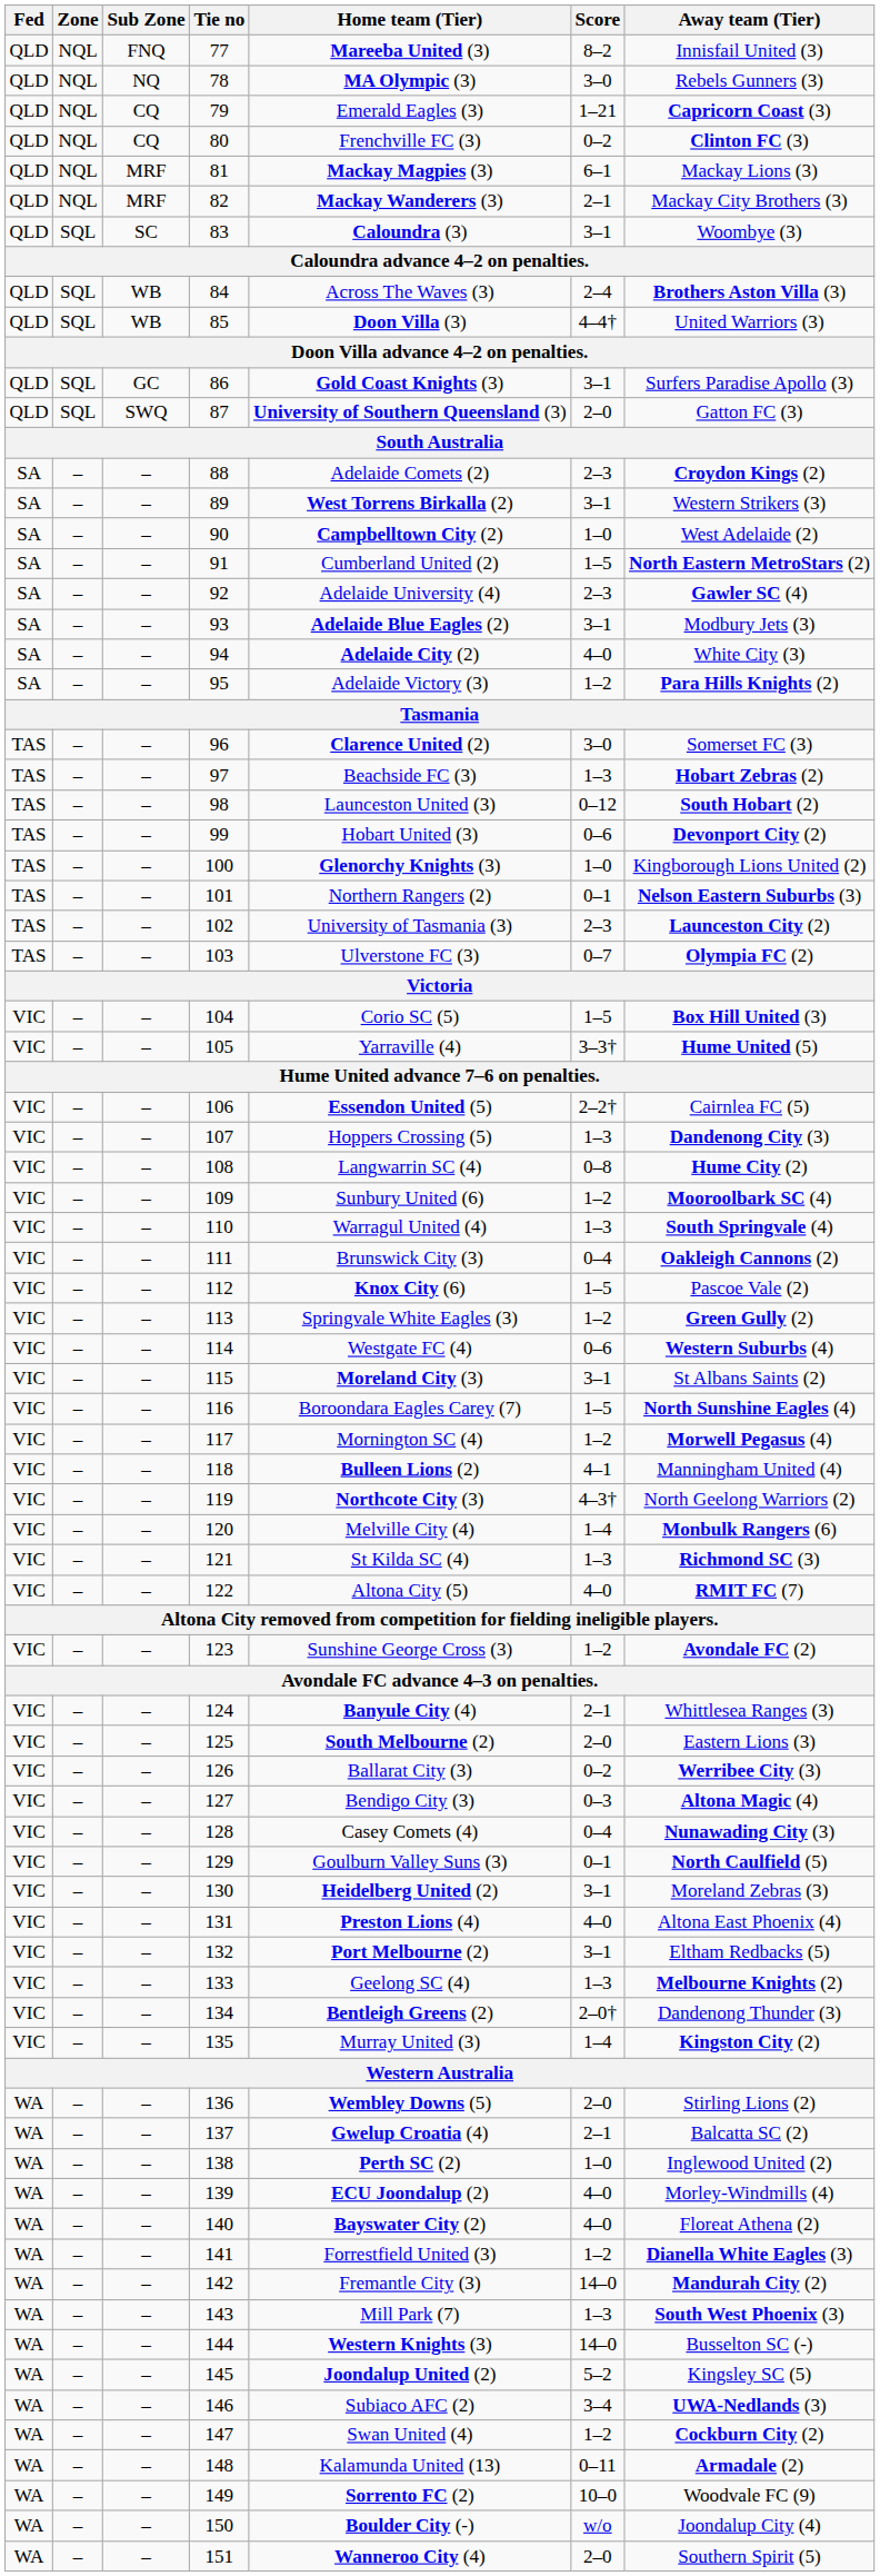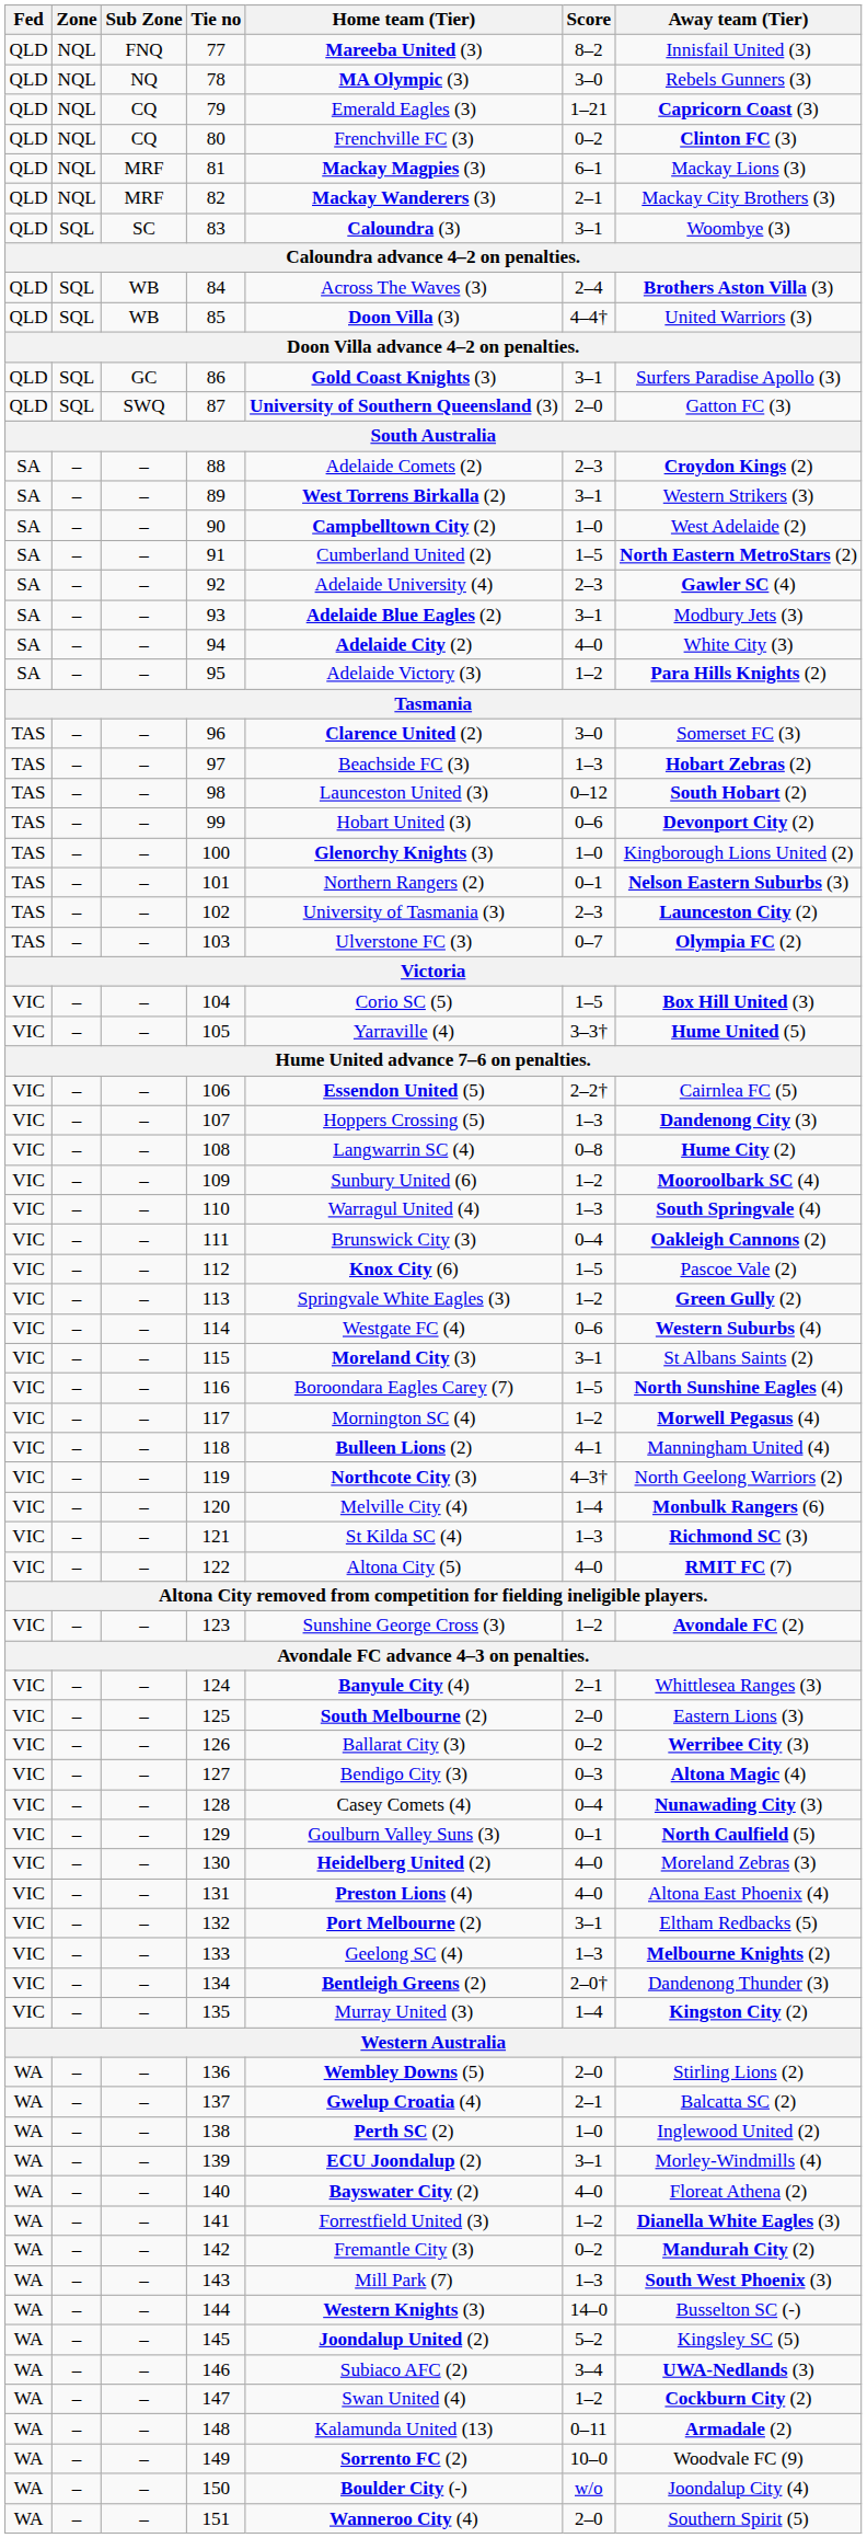130 | Score: 3–1 -> 4–0
139 | Score: 4–0 -> 3–1
142 | Score: 14–0 -> 0–2
